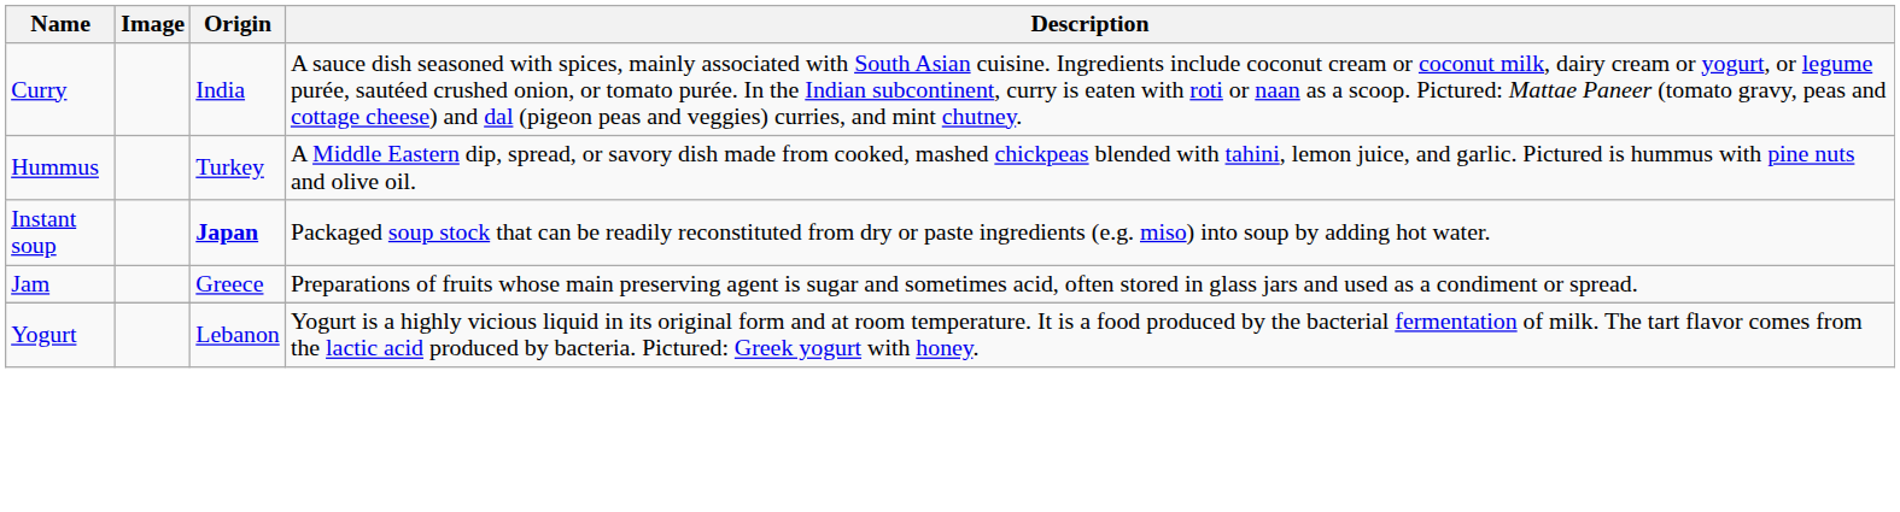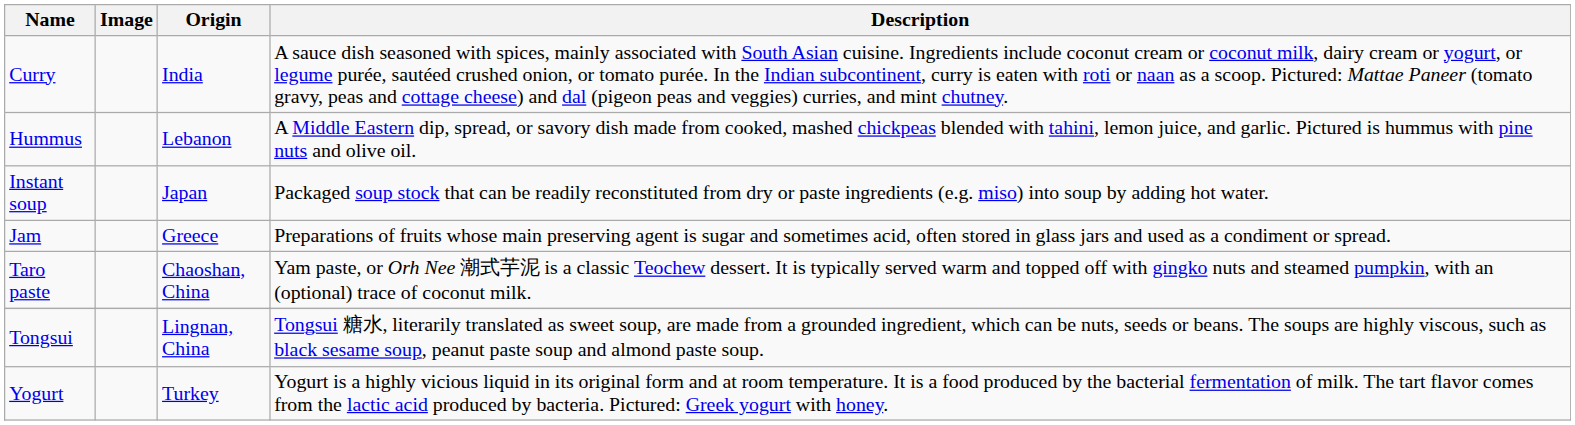Hummus | Origin: Turkey -> Lebanon
Instant soup | Origin: bold -> normal
+ row: Taro paste | Chaoshan, China | Yam paste, or Orh Nee 潮式芋泥 is a classic Teochew dessert. It is typically served warm and topped off with gingko nuts and steamed pumpkin, with an (optional) trace of coconut milk.
+ row: Tongsui | Lingnan, China | Tongsui 糖水, literarily translated as sweet soup, are made from a grounded ingredient, which can be nuts, seeds or beans. The soups are highly viscous, such as black sesame soup, peanut paste soup and almond paste soup.
Yogurt | Origin: Lebanon -> Turkey
